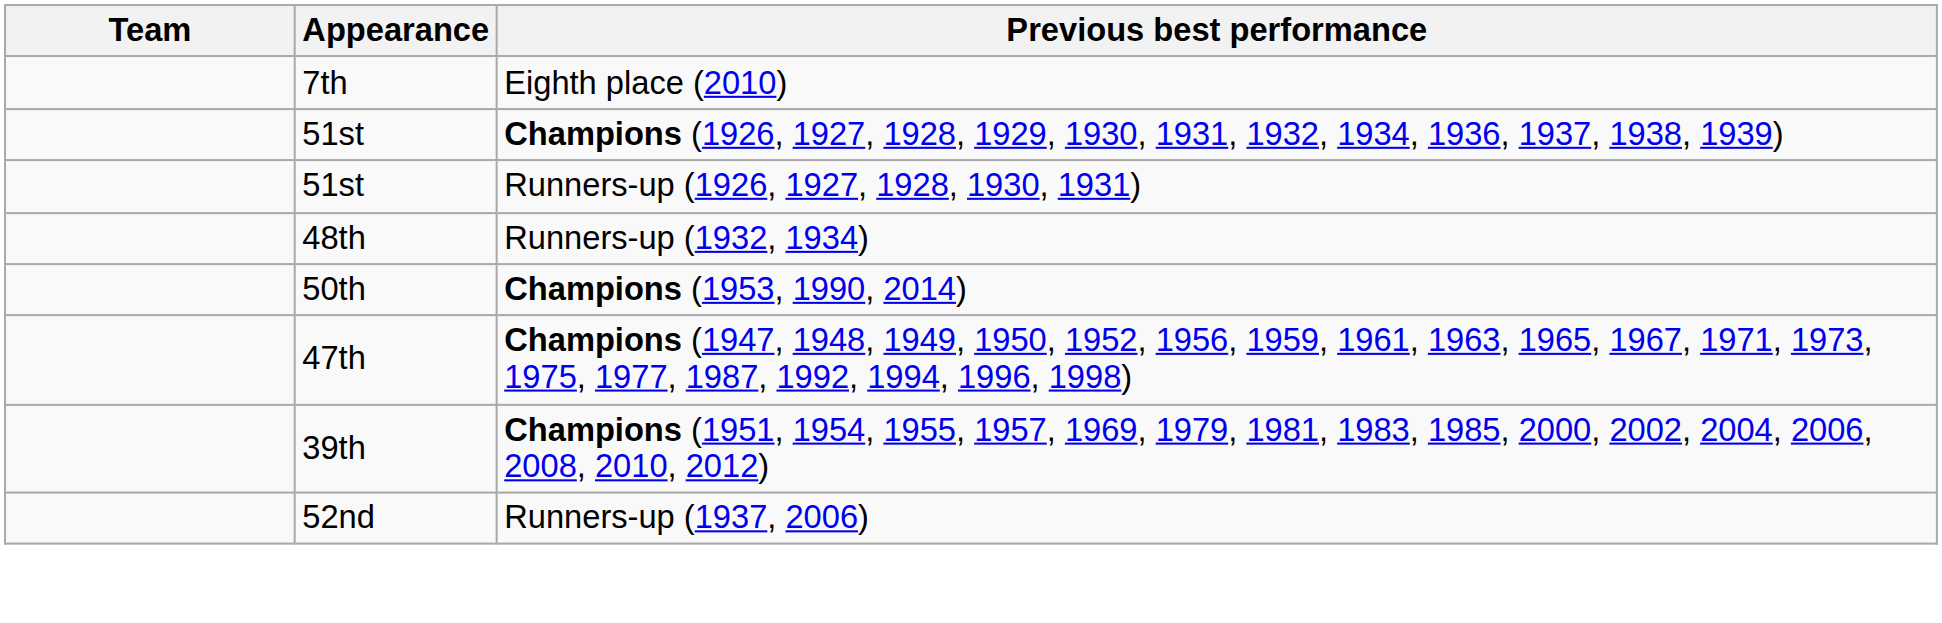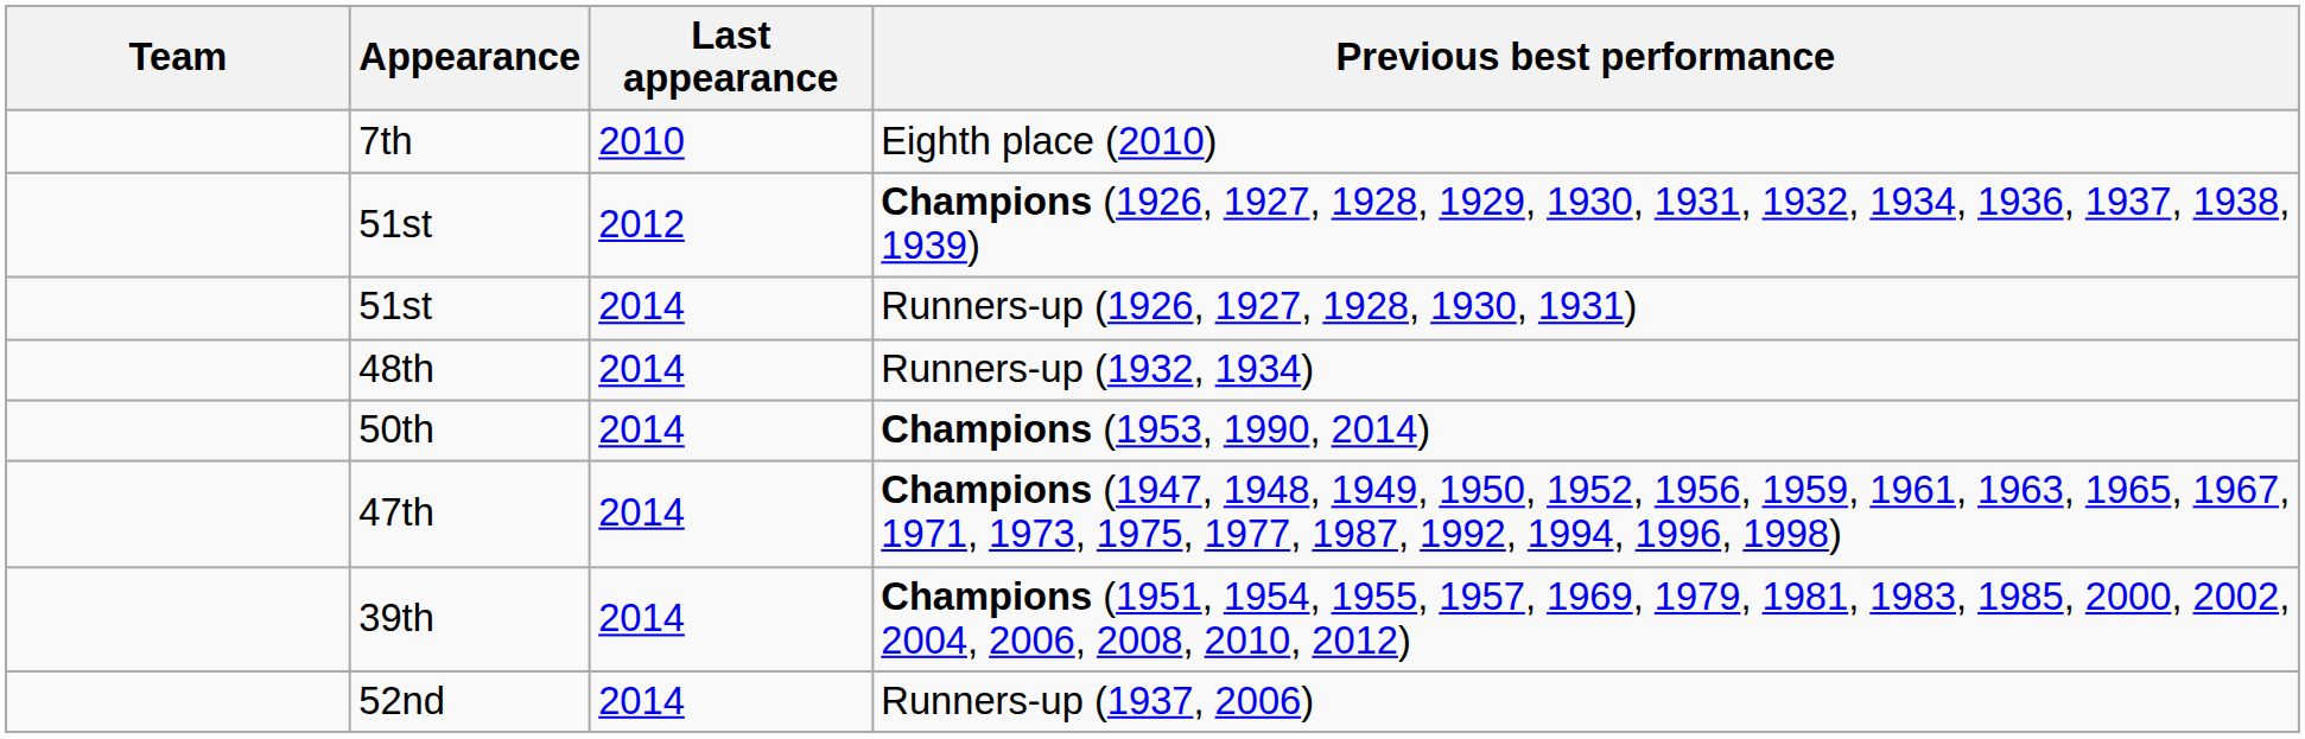+ column: Last appearance | 2010 | 2012 | 2014 | 2014 | 2014 | 2014 | 2014 | 2014
